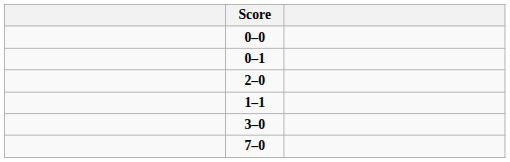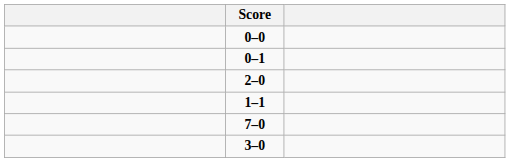rows swapped: 7–0 <-> 3–0
